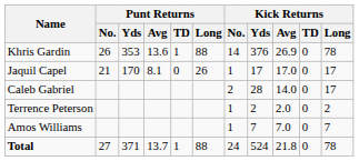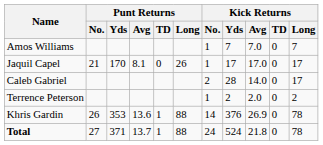rows swapped: Khris Gardin <-> Amos Williams
